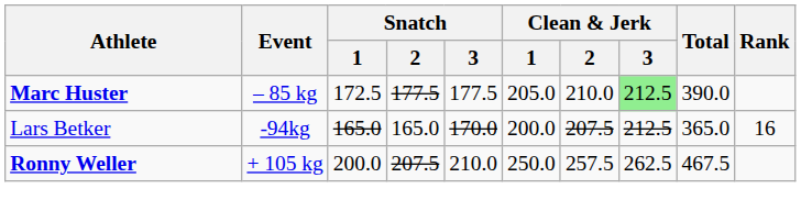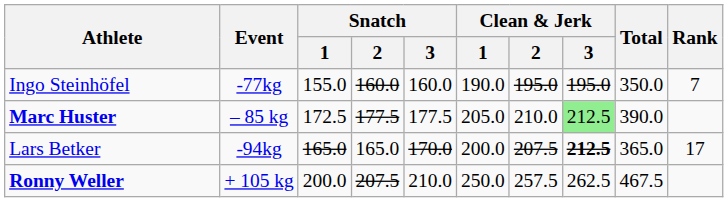+ row: Ingo Steinhöfel | -77kg | 155.0 | 160.0 | 160.0 | 190.0 | 195.0 | 195.0 | 350.0 | 7
Lars Betker | Clean & Jerk / 3: normal -> bold
Lars Betker | Rank: 16 -> 17
